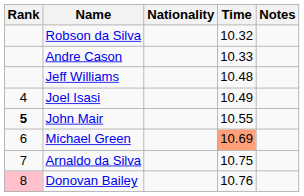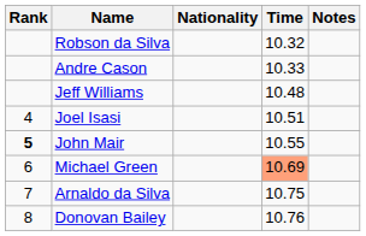Joel Isasi | Time: 10.49 -> 10.51
Donovan Bailey | Rank: pink background -> no background
